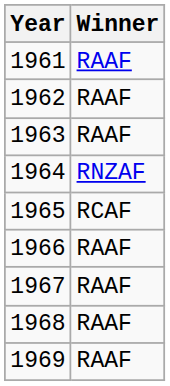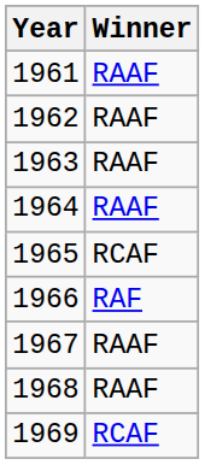1964 | Winner: RNZAF -> RAAF
1966 | Winner: RAAF -> RAF
1969 | Winner: RAAF -> RCAF
